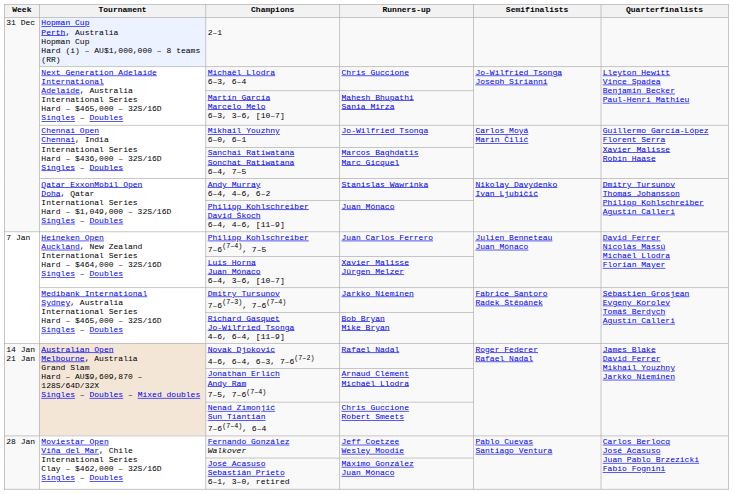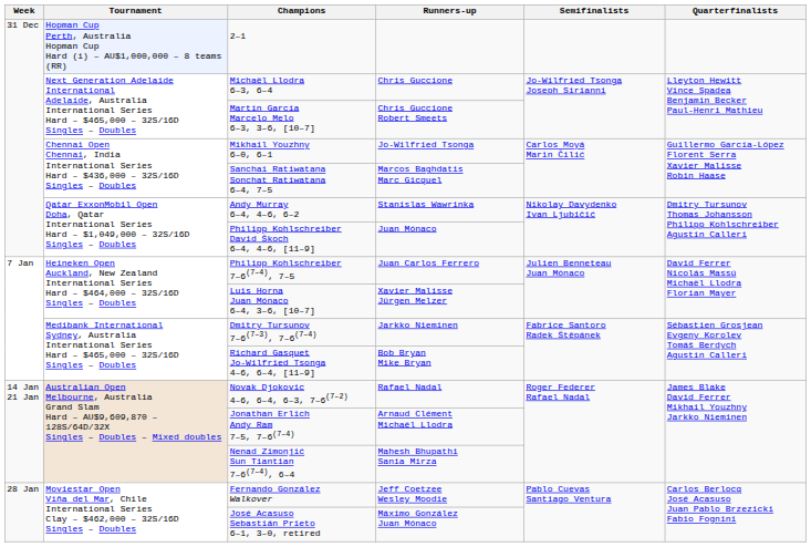Martín García Marcelo Melo 6–3, 3–6, [10–7] | Runners-up: Mahesh Bhupathi Sania Mirza -> Chris Guccione Robert Smeets
Nenad Zimonjić Sun Tiantian 7–6(7–4), 6–4 | Runners-up: Chris Guccione Robert Smeets -> Mahesh Bhupathi Sania Mirza
